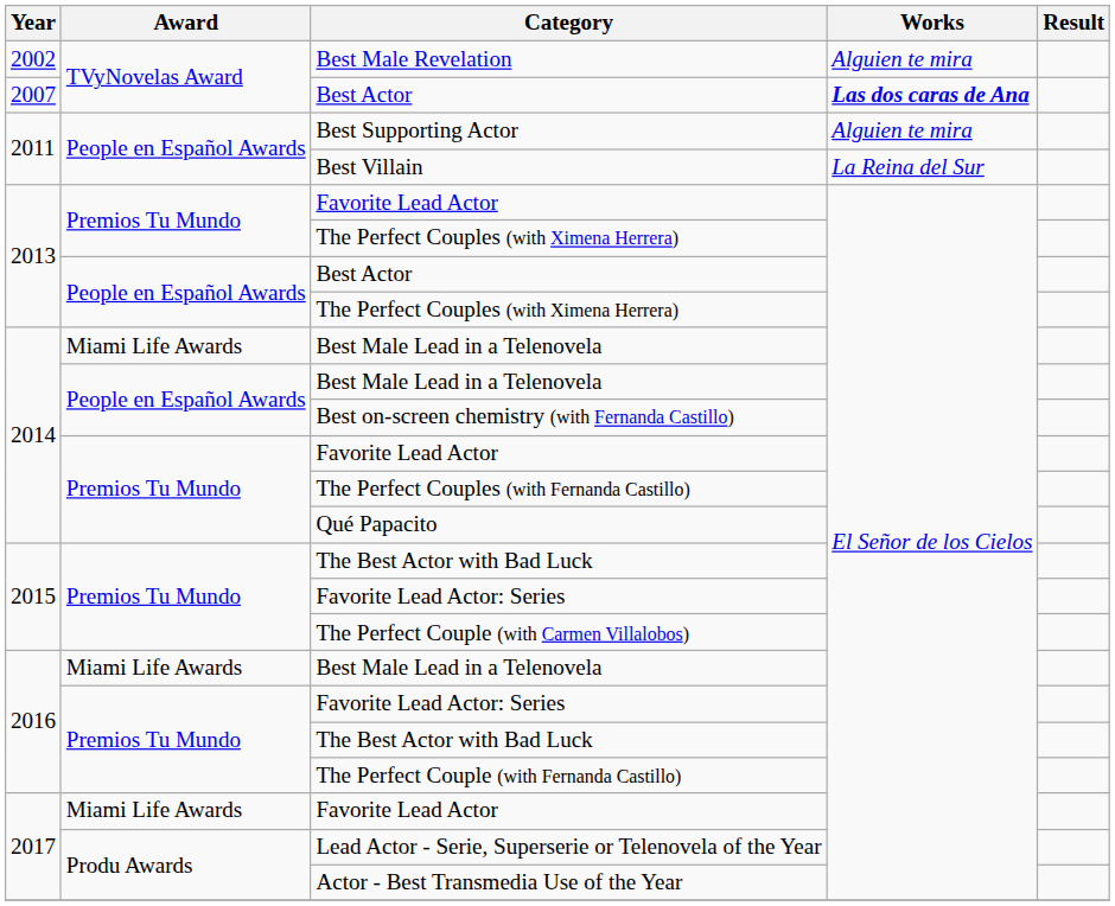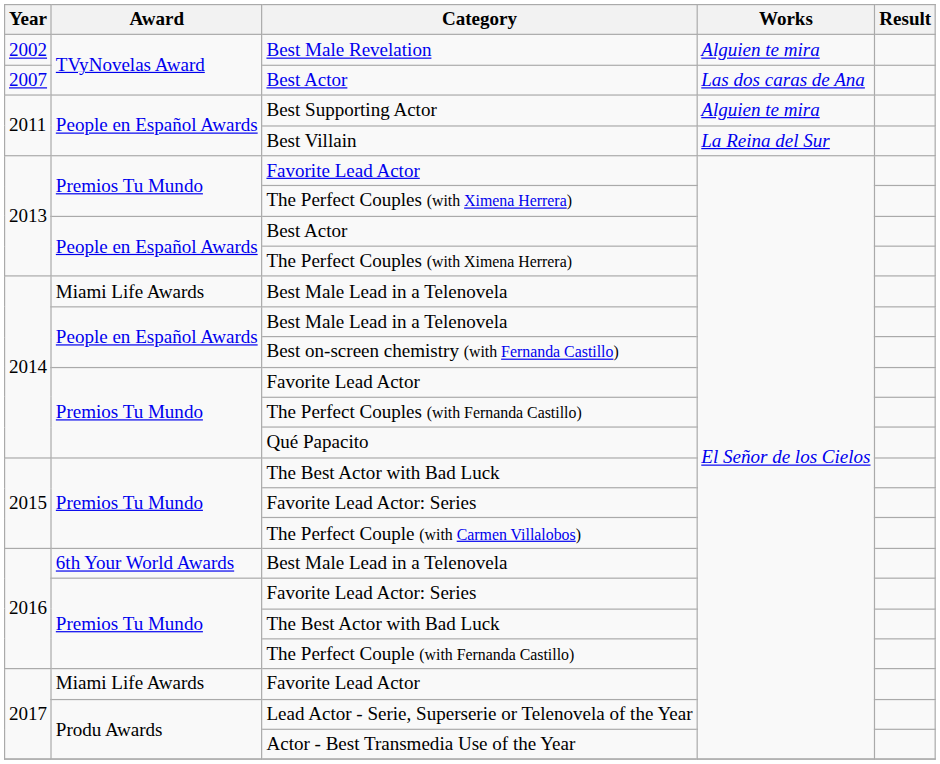2007 / Best Actor | Works: bold -> normal
2016 / Best Male Lead in a Telenovela | Award: Miami Life Awards -> 6th Your World Awards
